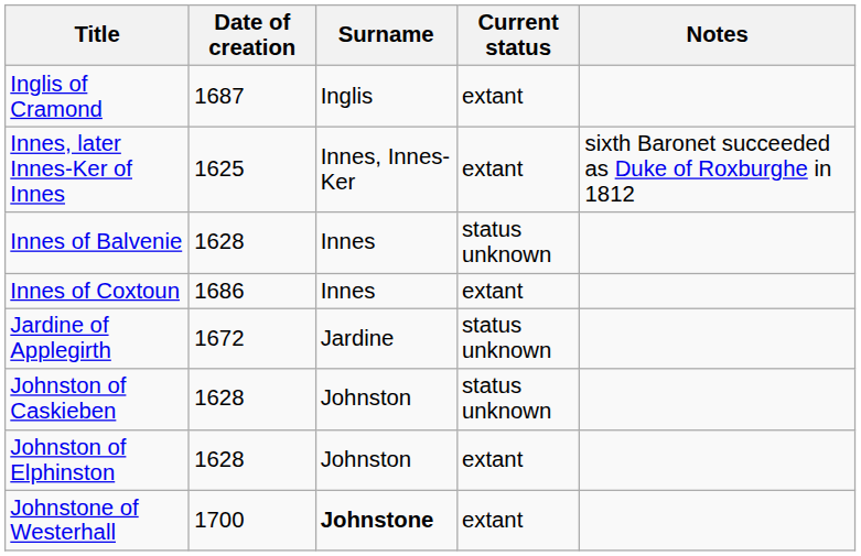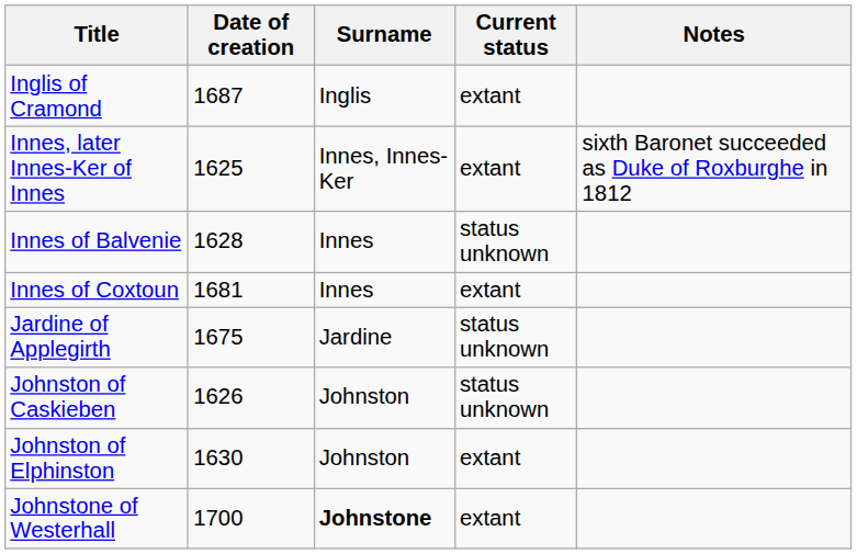Innes of Coxtoun | Date of creation: 1686 -> 1681
Jardine of Applegirth | Date of creation: 1672 -> 1675
Johnston of Caskieben | Date of creation: 1628 -> 1626
Johnston of Elphinston | Date of creation: 1628 -> 1630
